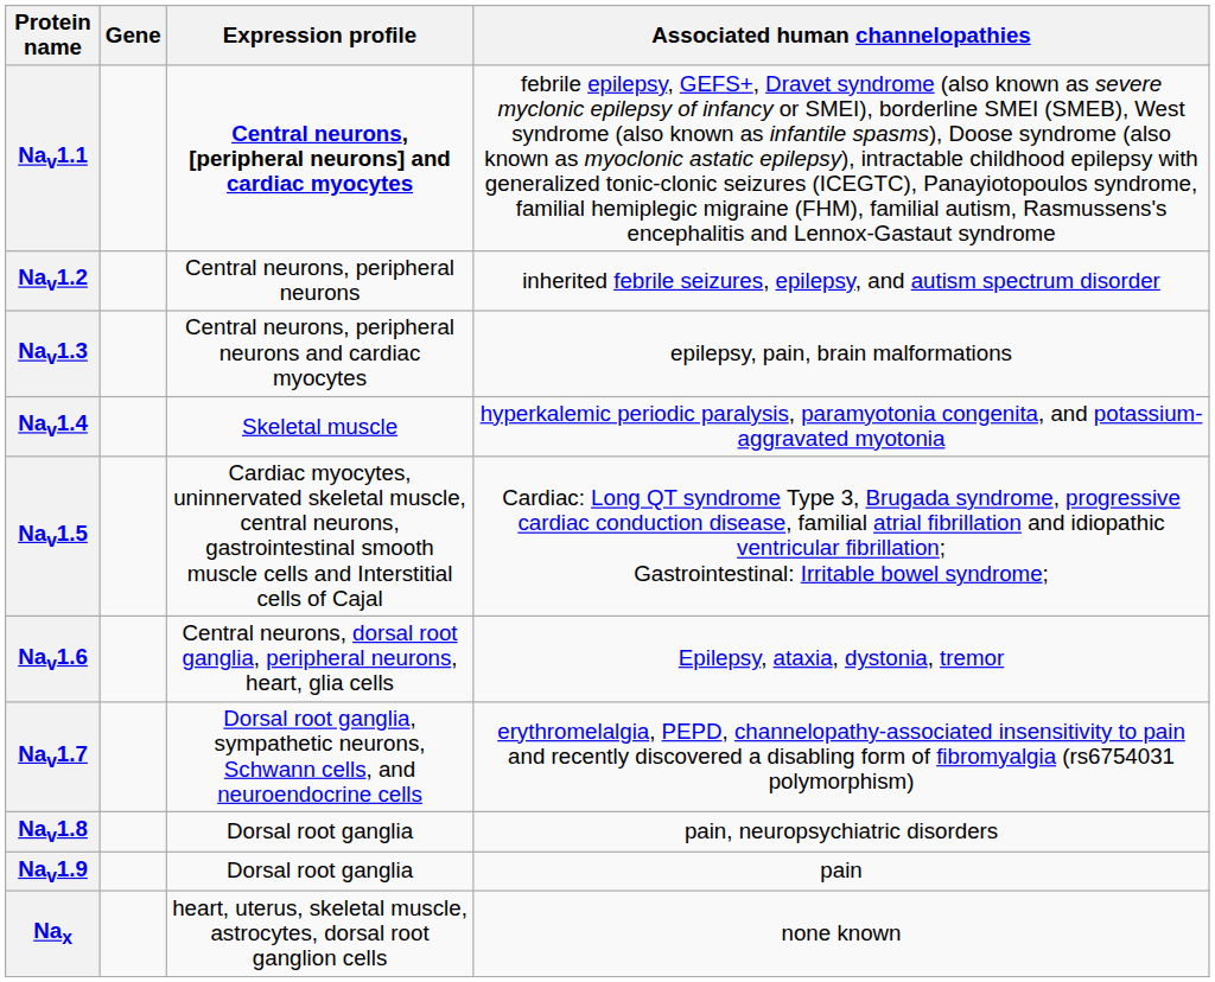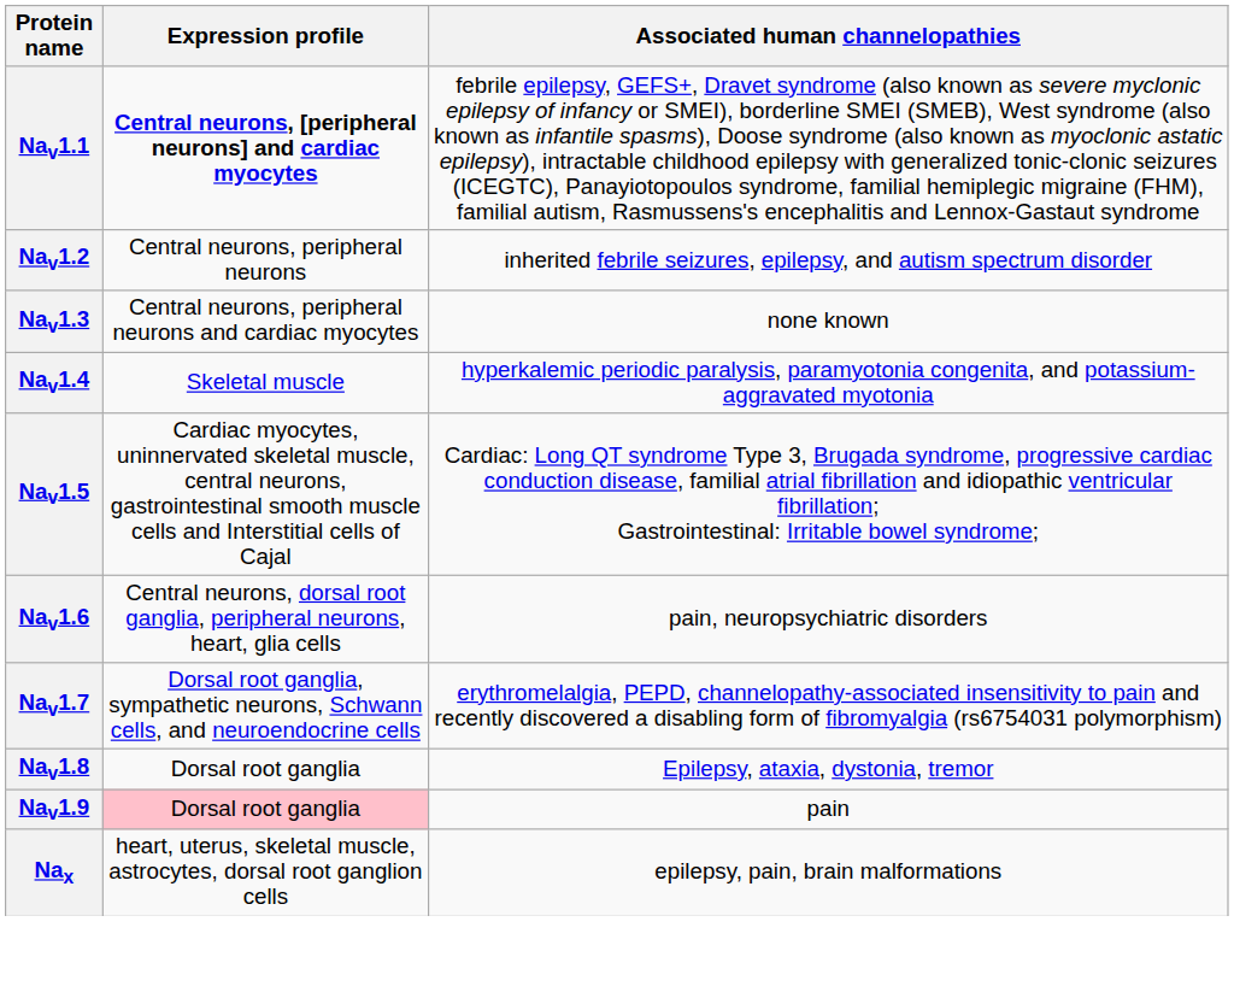- column: Gene
Nav1.3 | Associated human channelopathies: epilepsy, pain, brain malformations -> none known
Nav1.6 | Associated human channelopathies: Epilepsy, ataxia, dystonia, tremor -> pain, neuropsychiatric disorders
Nav1.8 | Associated human channelopathies: pain, neuropsychiatric disorders -> Epilepsy, ataxia, dystonia, tremor
Nav1.9 | Expression profile: no background -> pink background
Nax | Associated human channelopathies: none known -> epilepsy, pain, brain malformations
